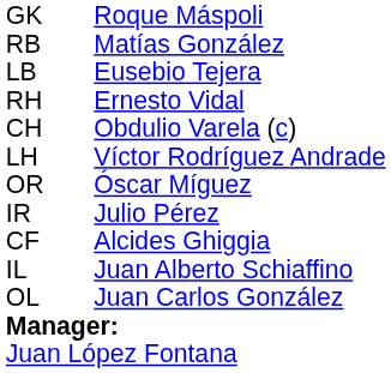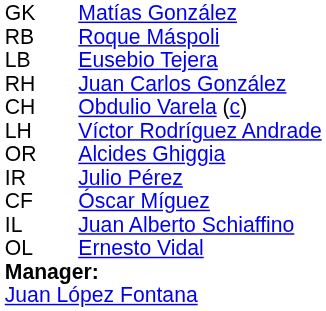GK | column 3: Roque Máspoli -> Matías González
RB | column 3: Matías González -> Roque Máspoli
RH | column 3: Ernesto Vidal -> Juan Carlos González
OR | column 3: Óscar Míguez -> Alcides Ghiggia
CF | column 3: Alcides Ghiggia -> Óscar Míguez
OL | column 3: Juan Carlos González -> Ernesto Vidal
